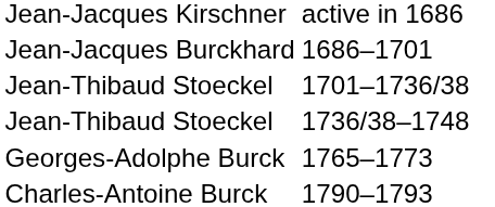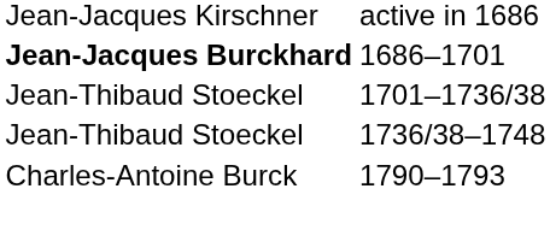1686–1701 | column 1: normal -> bold
- row: Georges-Adolphe Burck | 1765–1773
